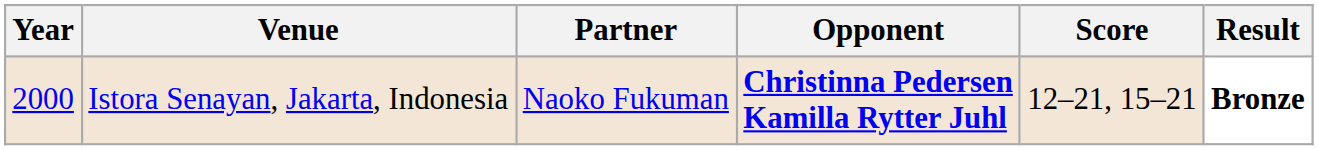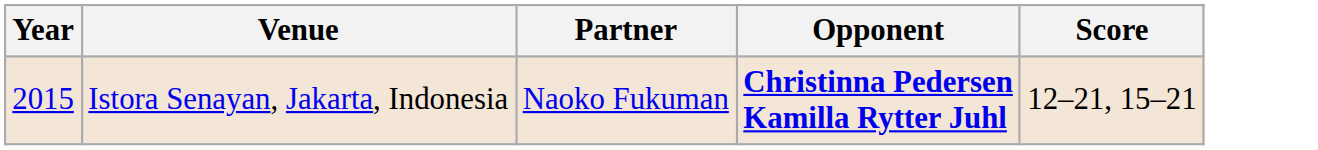- column: Result | Bronze
Istora Senayan, Jakarta, Indonesia | Year: 2000 -> 2015
